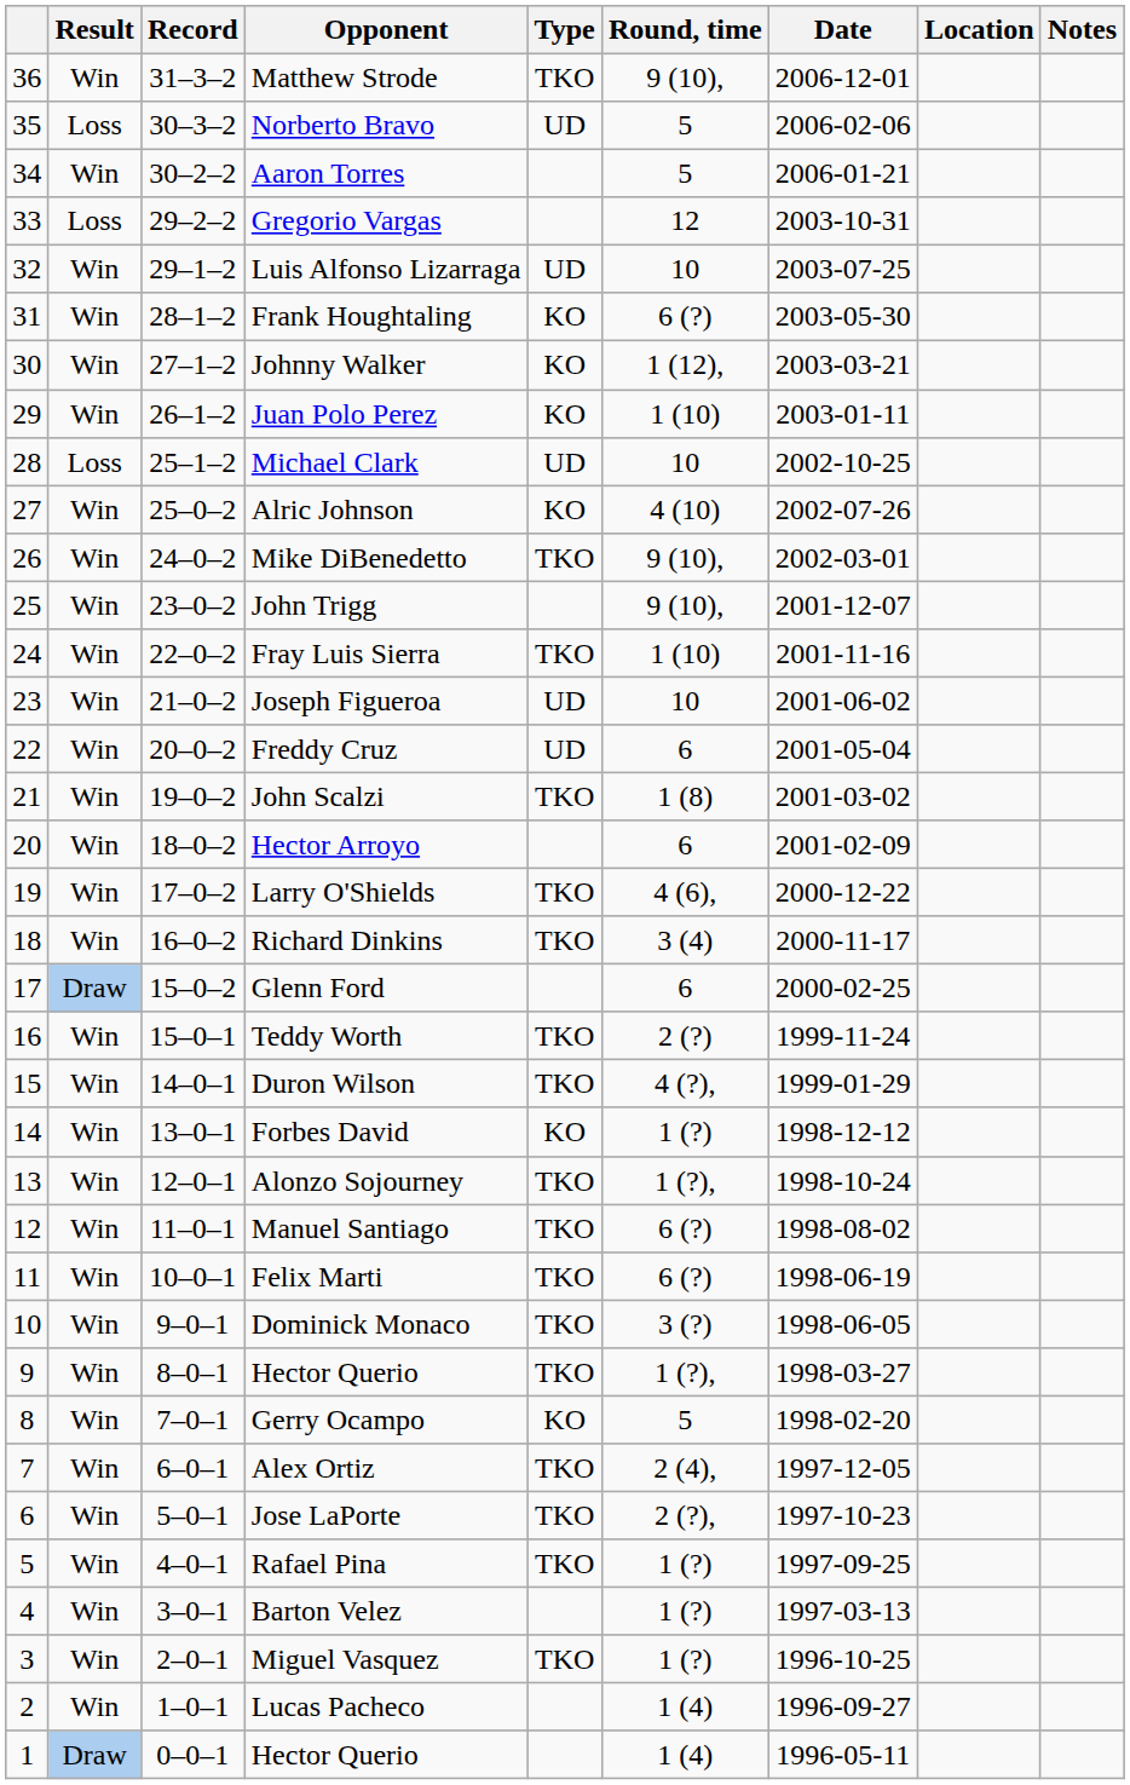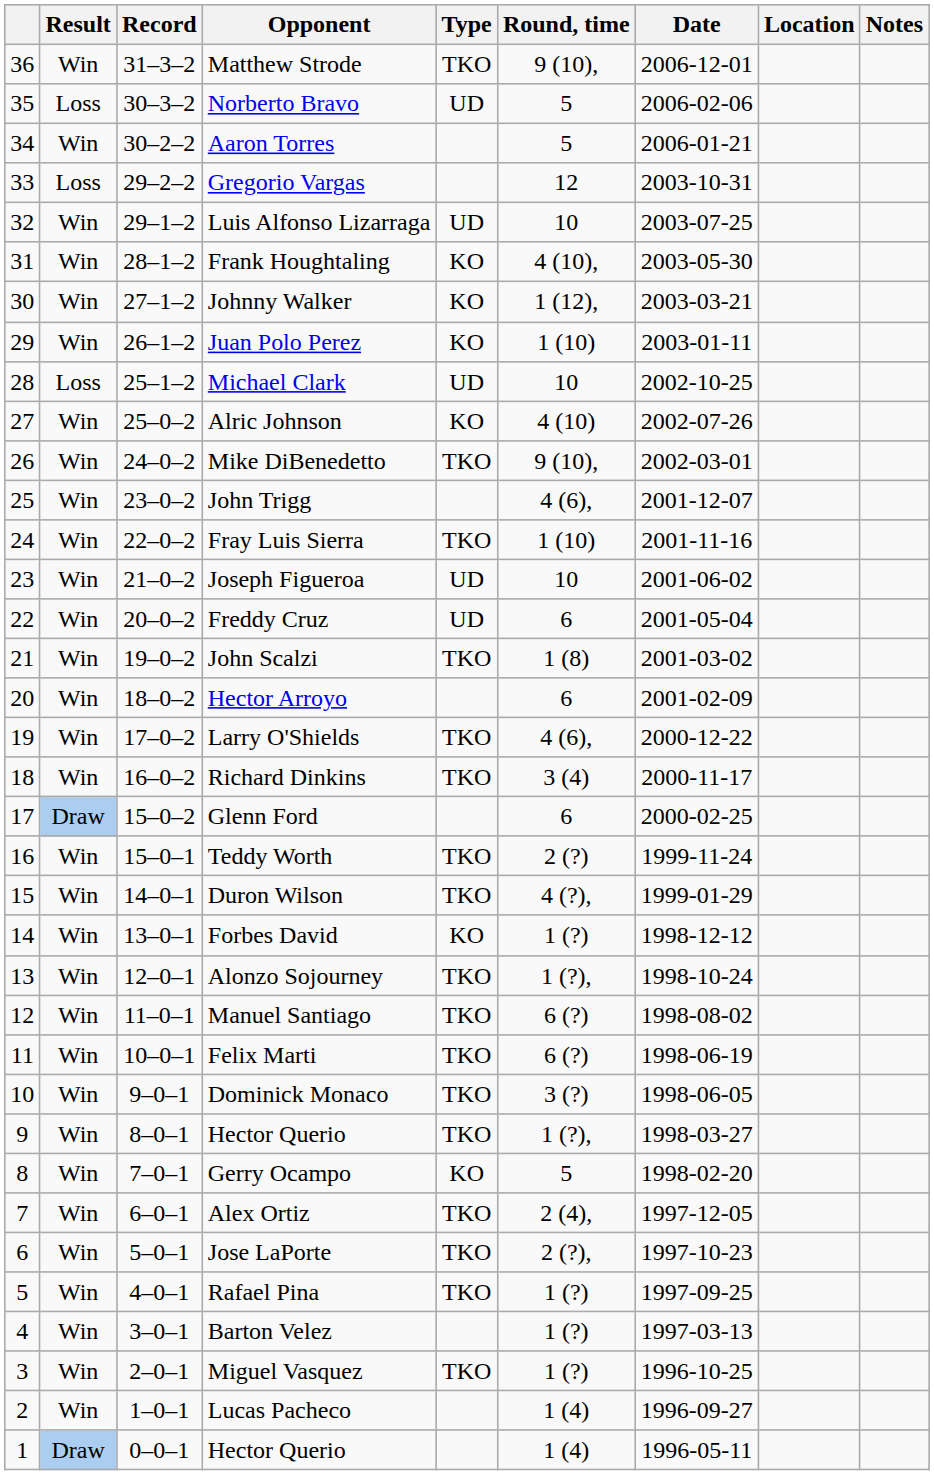Frank Houghtaling | Round, time: 6 (?) -> 4 (10),
John Trigg | Round, time: 9 (10), -> 4 (6),
